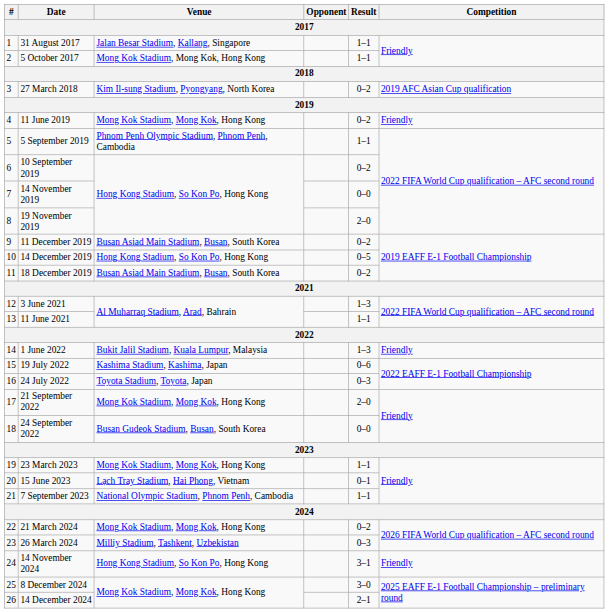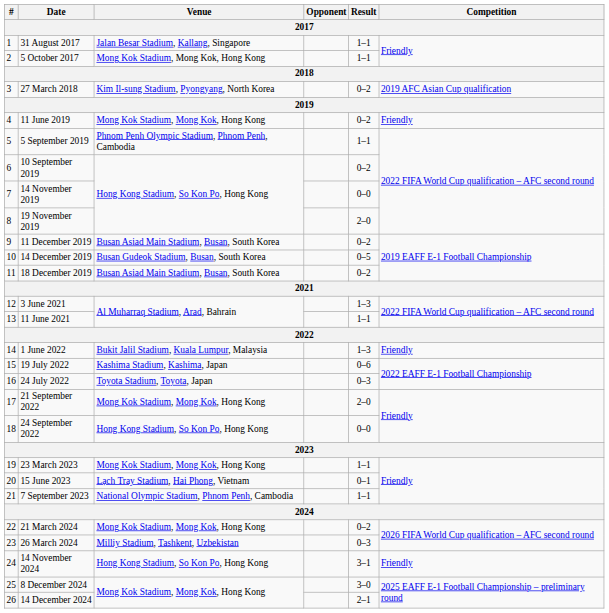14 December 2019 | Venue: Hong Kong Stadium, So Kon Po, Hong Kong -> Busan Gudeok Stadium, Busan, South Korea
24 September 2022 | Venue: Busan Gudeok Stadium, Busan, South Korea -> Hong Kong Stadium, So Kon Po, Hong Kong
